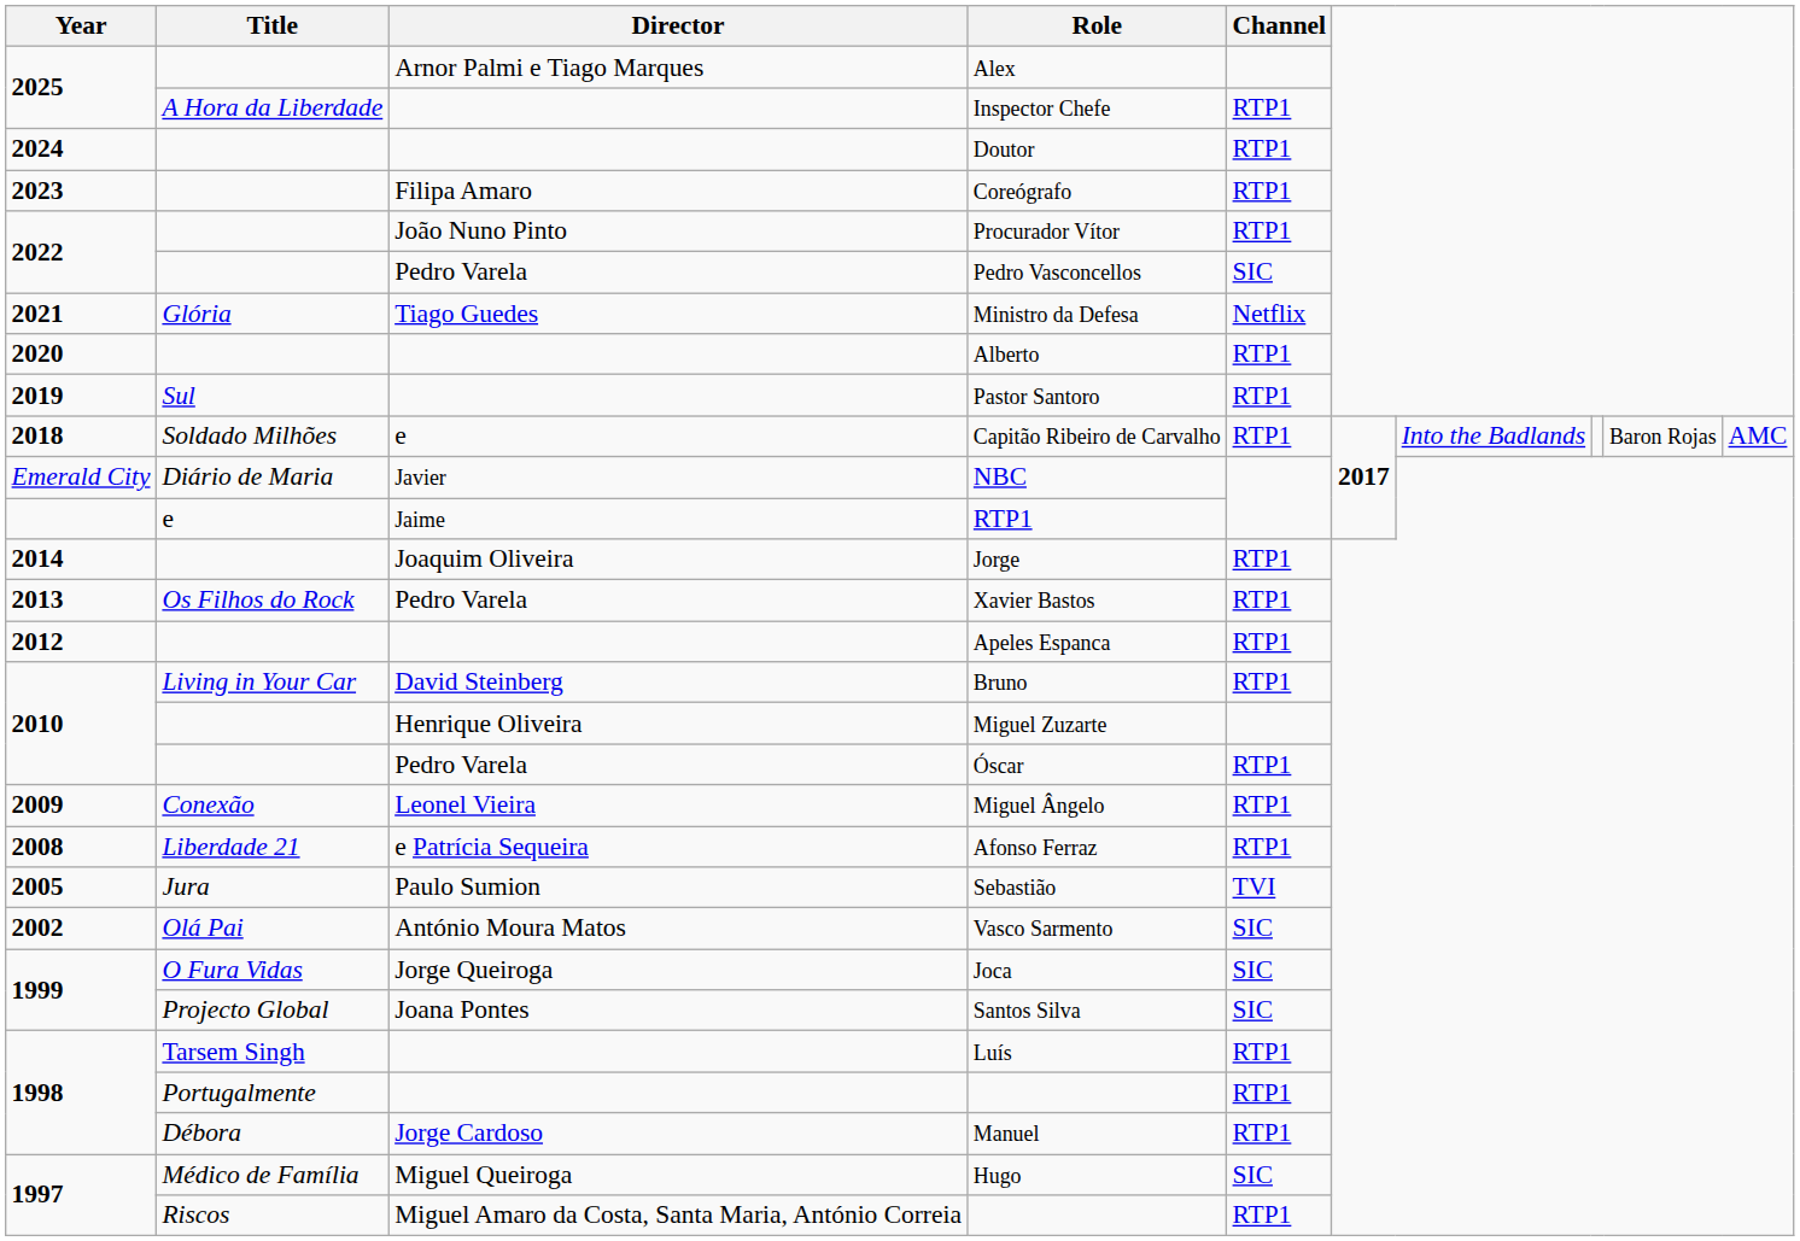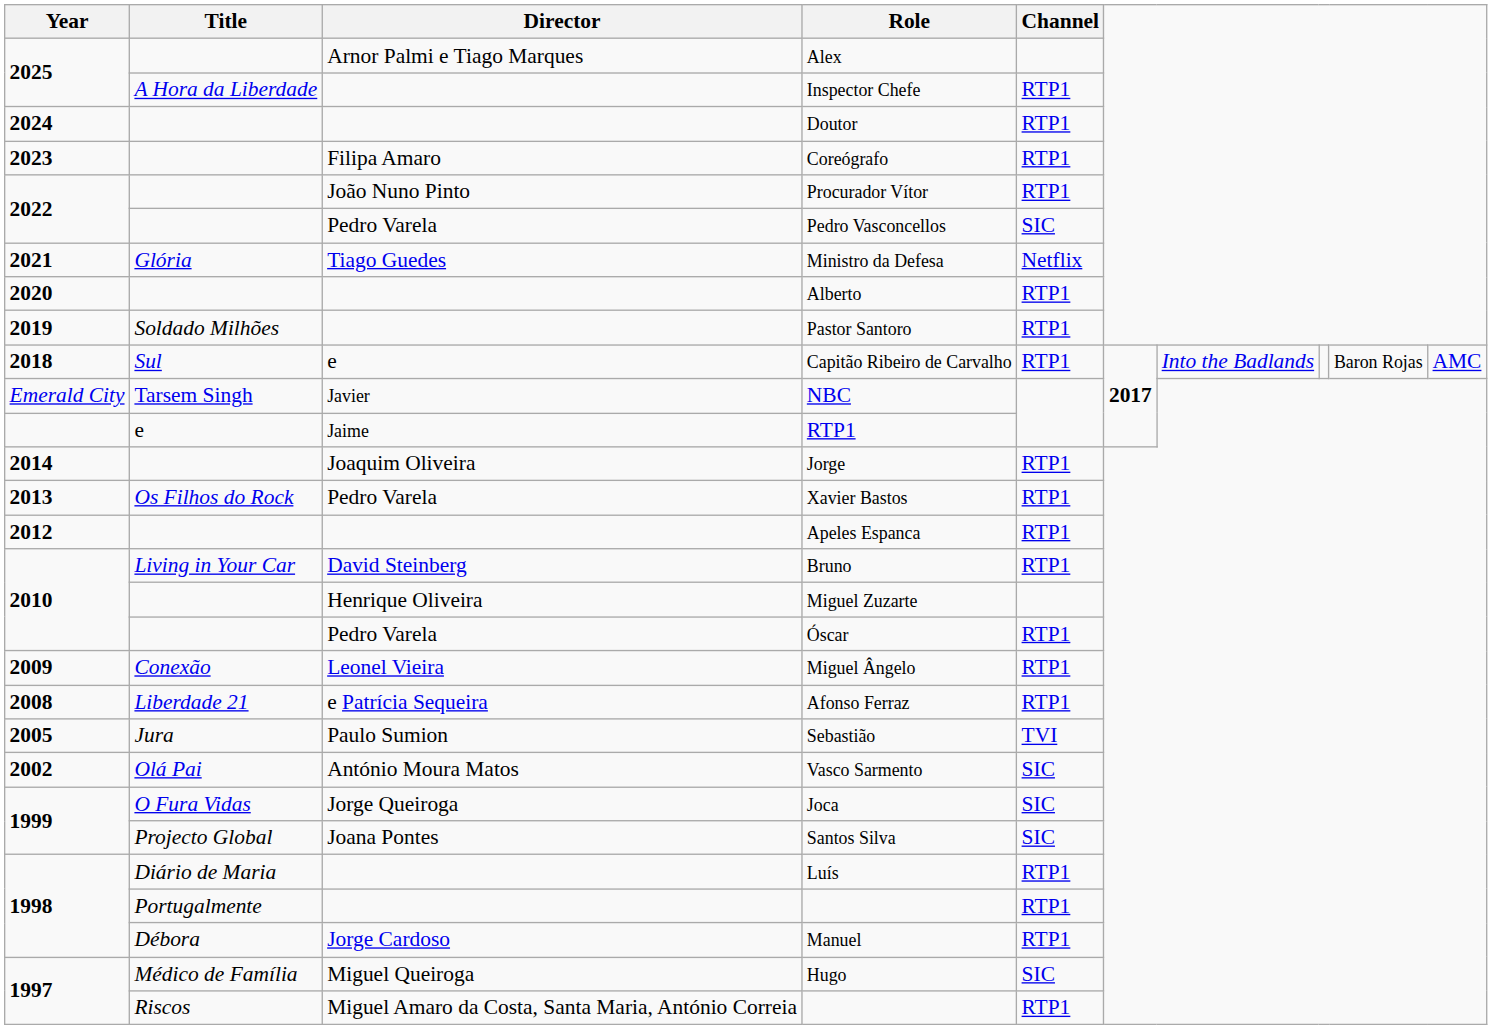Pastor Santoro | Title: Sul -> Soldado Milhões
Capitão Ribeiro de Carvalho | Title: Soldado Milhões -> Sul
NBC | Title: Diário de Maria -> Tarsem Singh
Luís | Title: Tarsem Singh -> Diário de Maria
